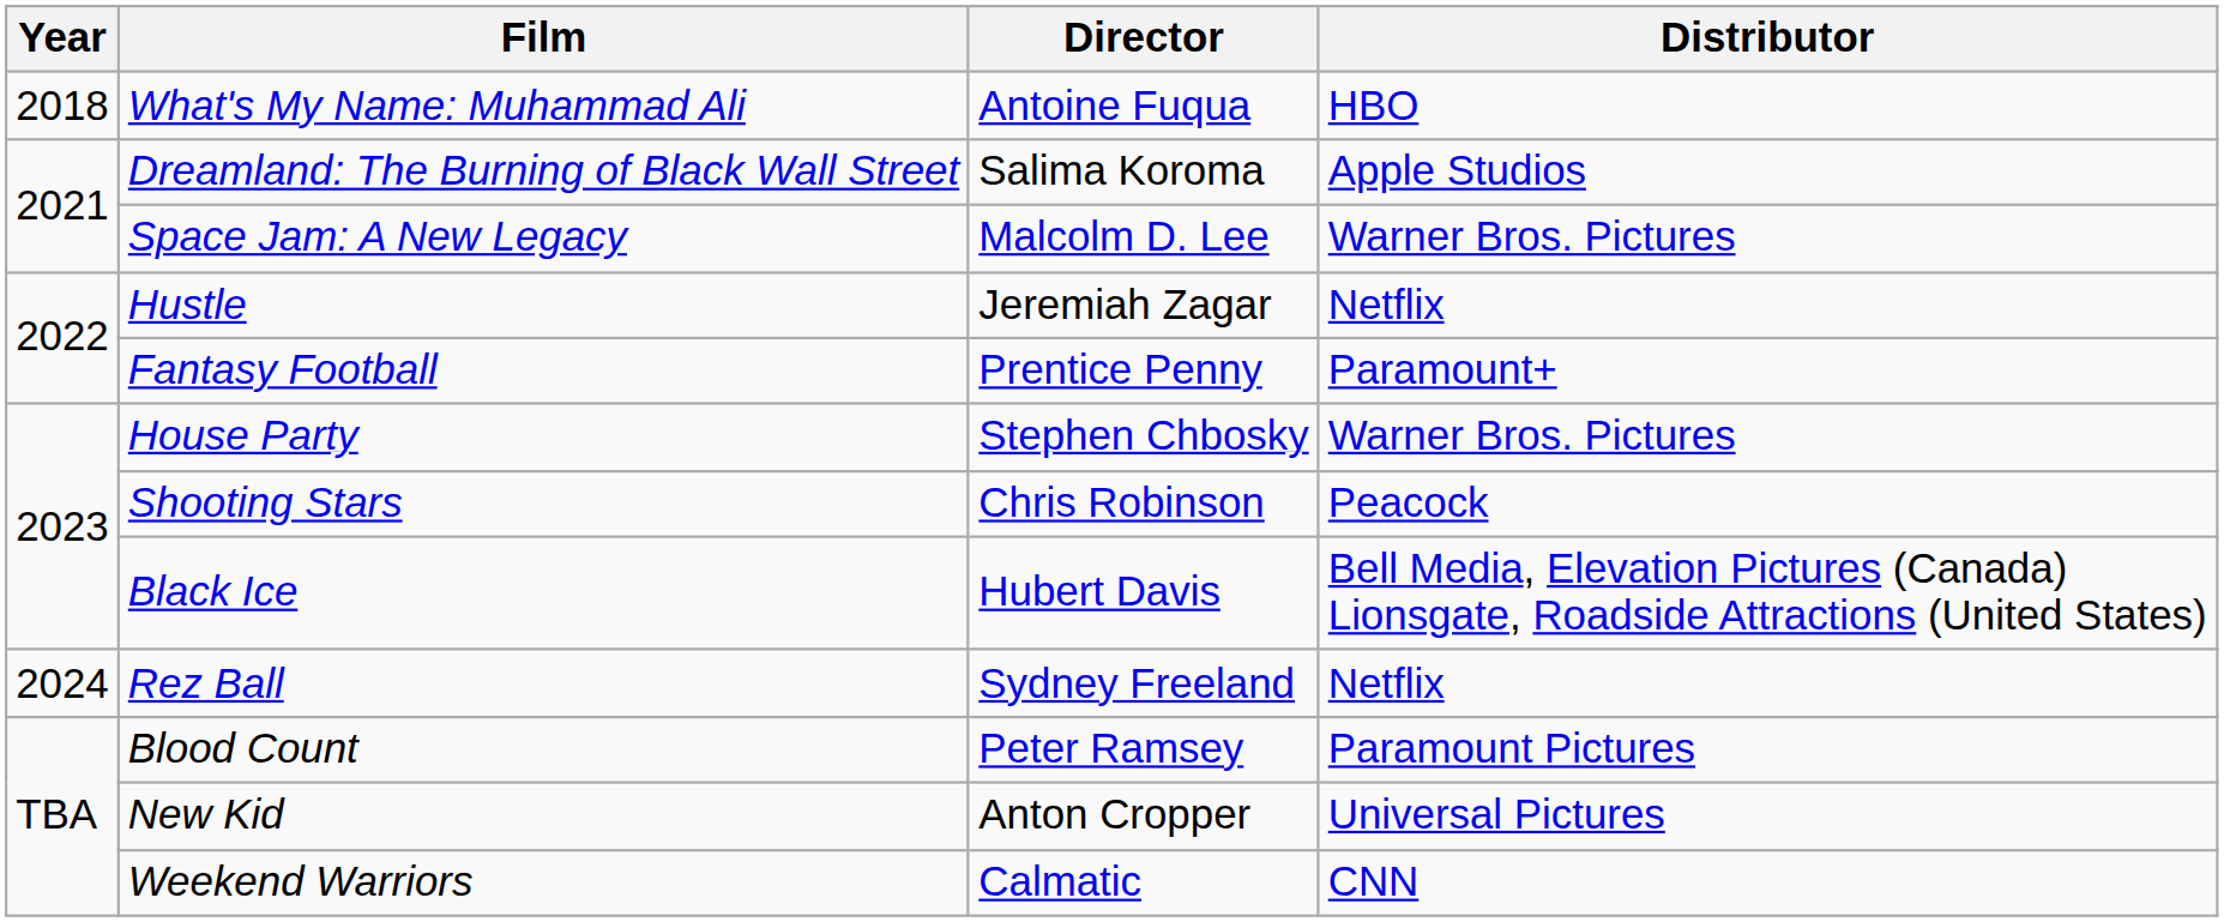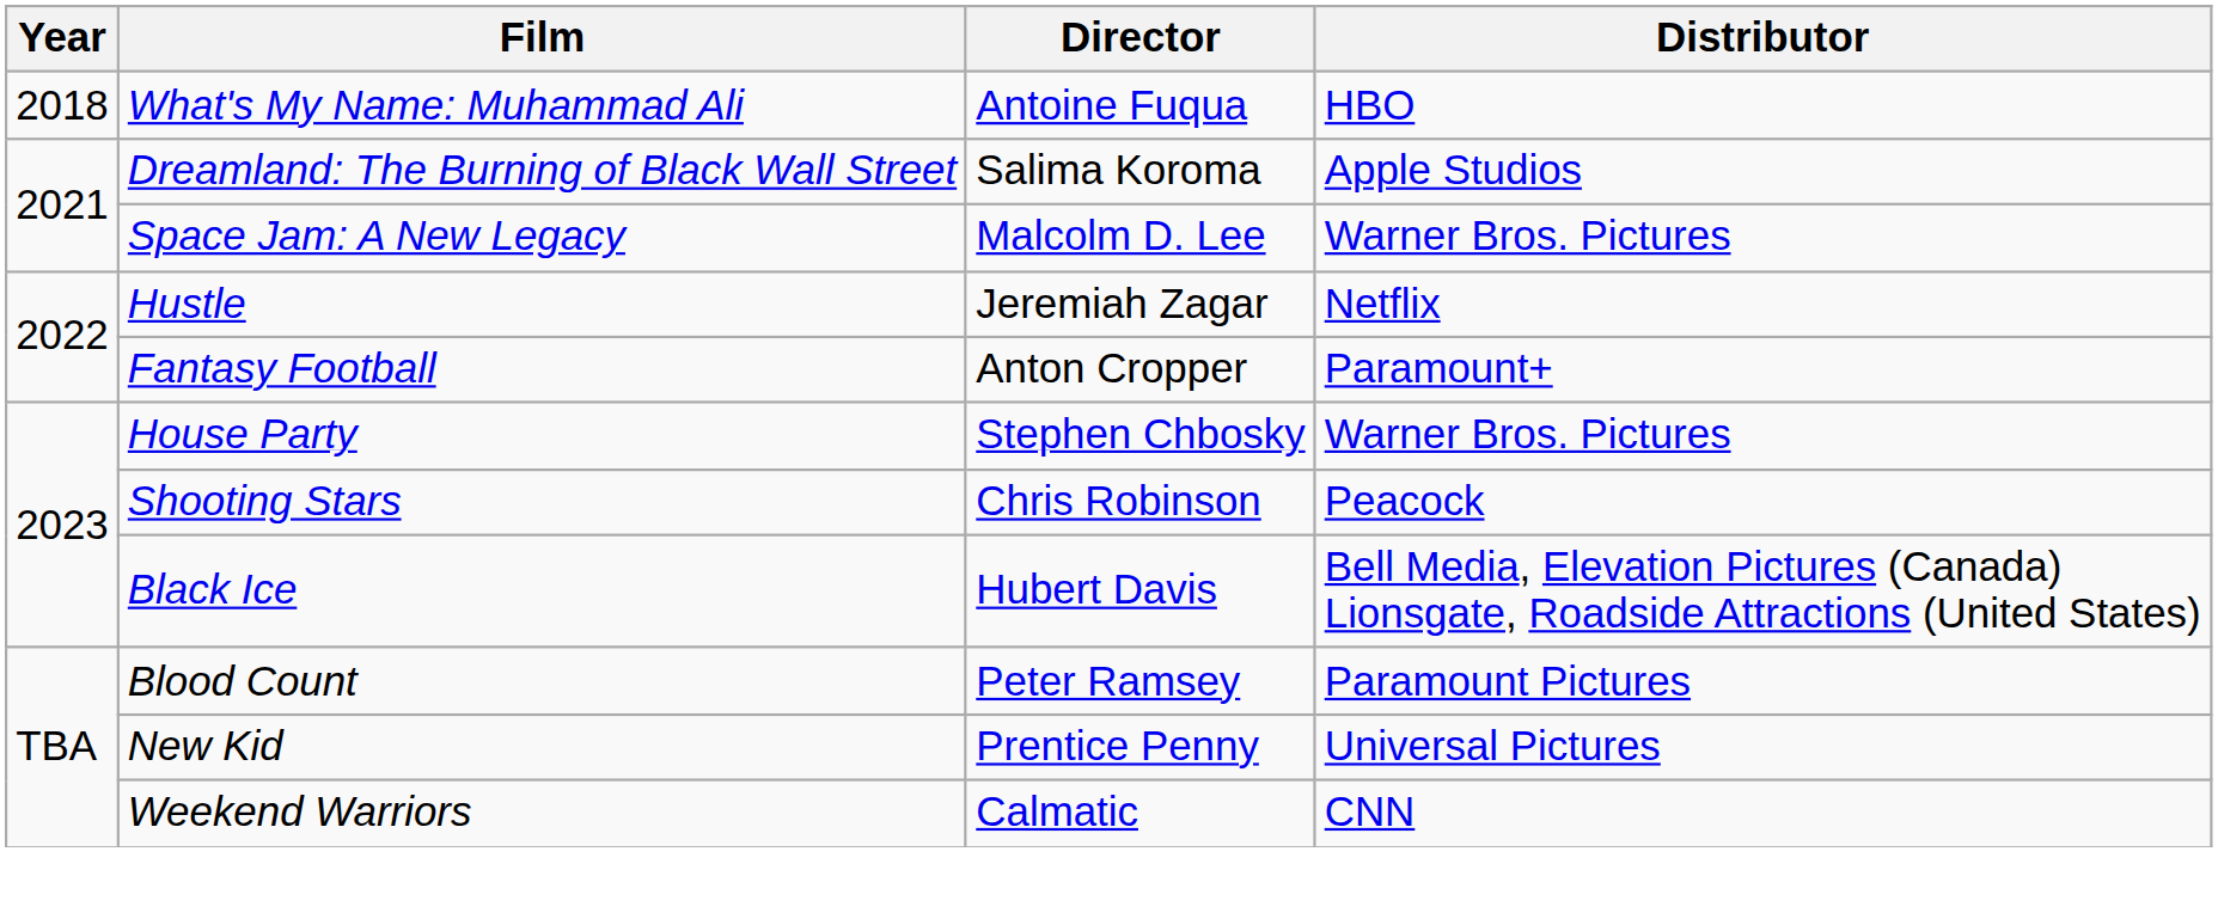Fantasy Football | Director: Prentice Penny -> Anton Cropper
- row: 2024 | Rez Ball | Sydney Freeland | Netflix
New Kid | Director: Anton Cropper -> Prentice Penny
